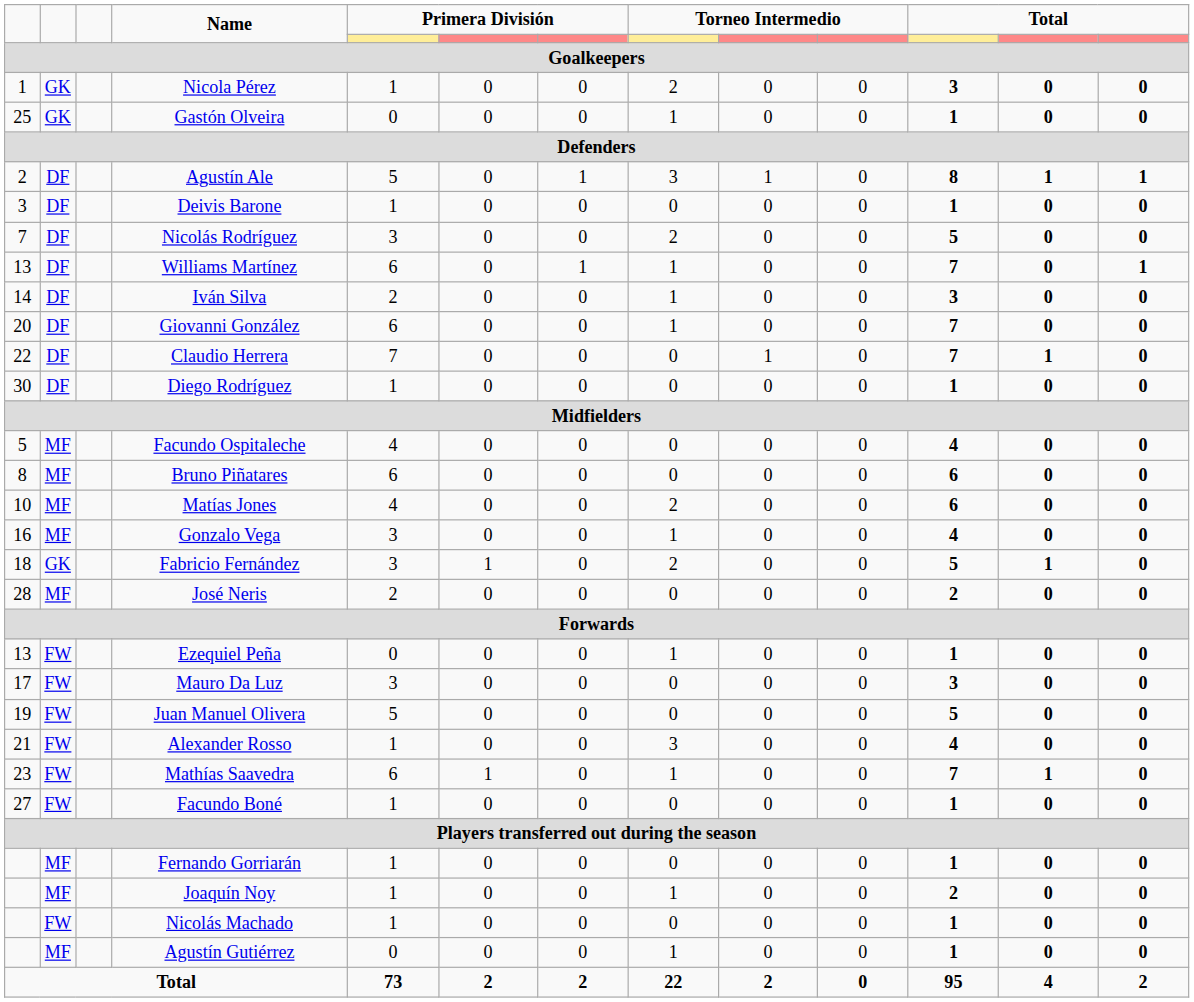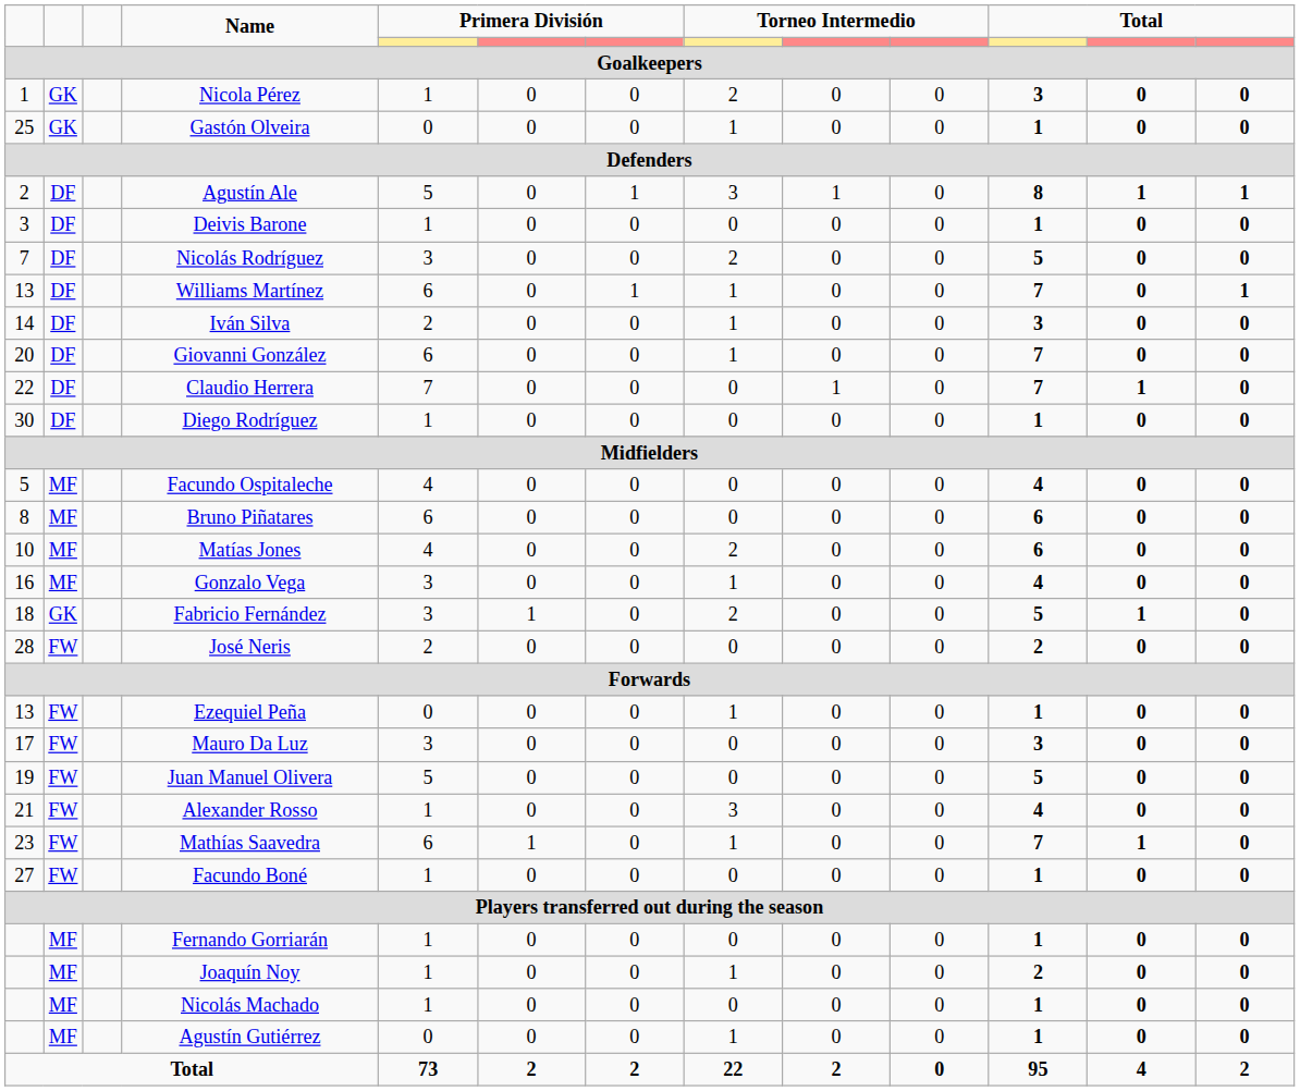José Neris | column 2: MF -> FW
Nicolás Machado | column 2: FW -> MF
